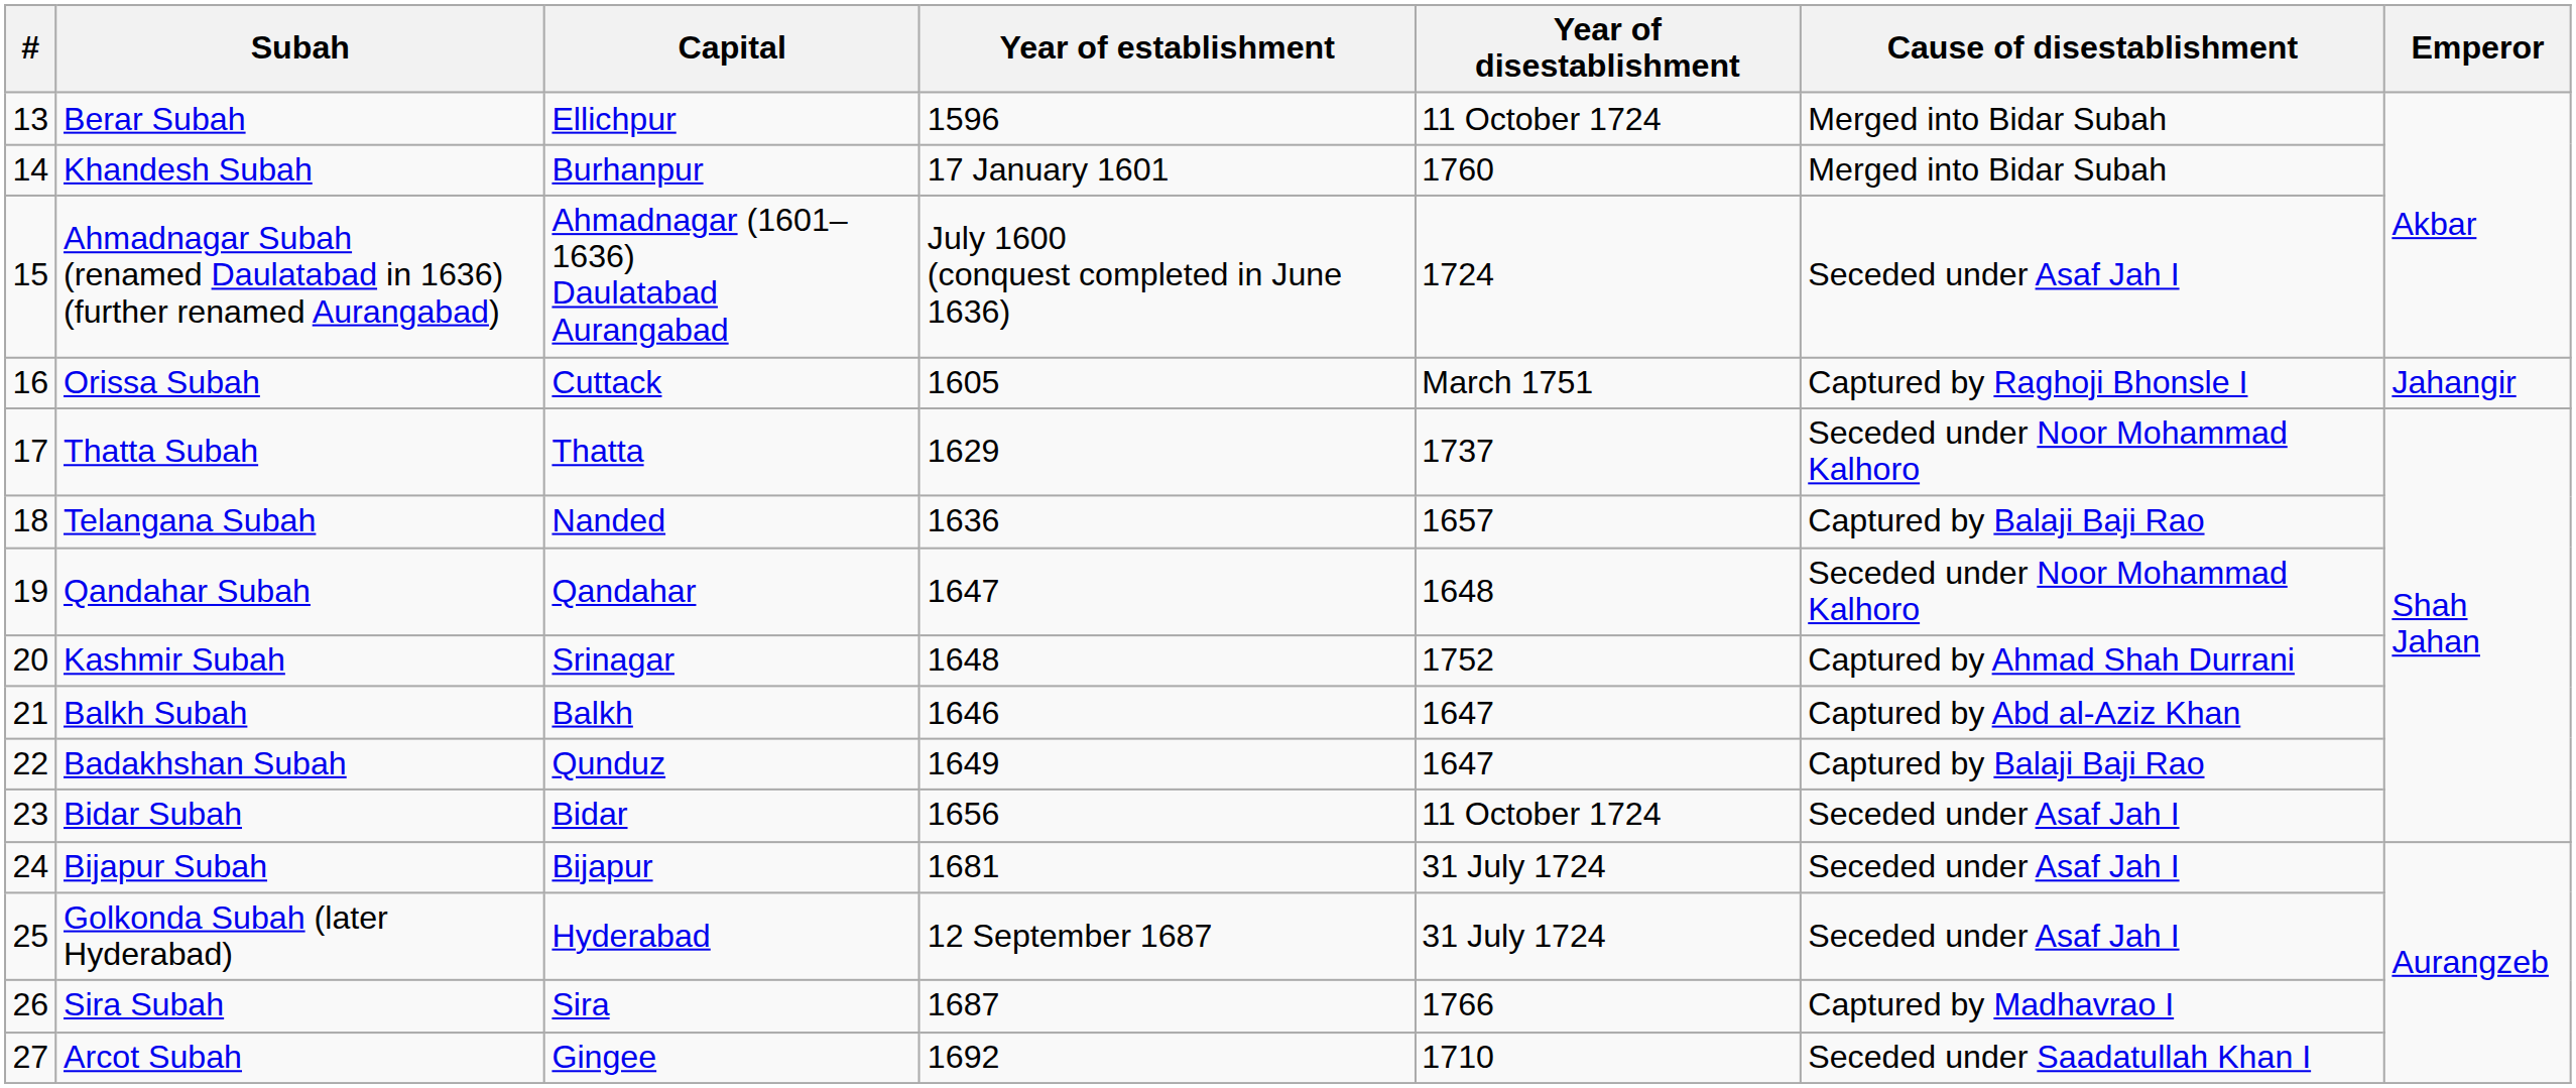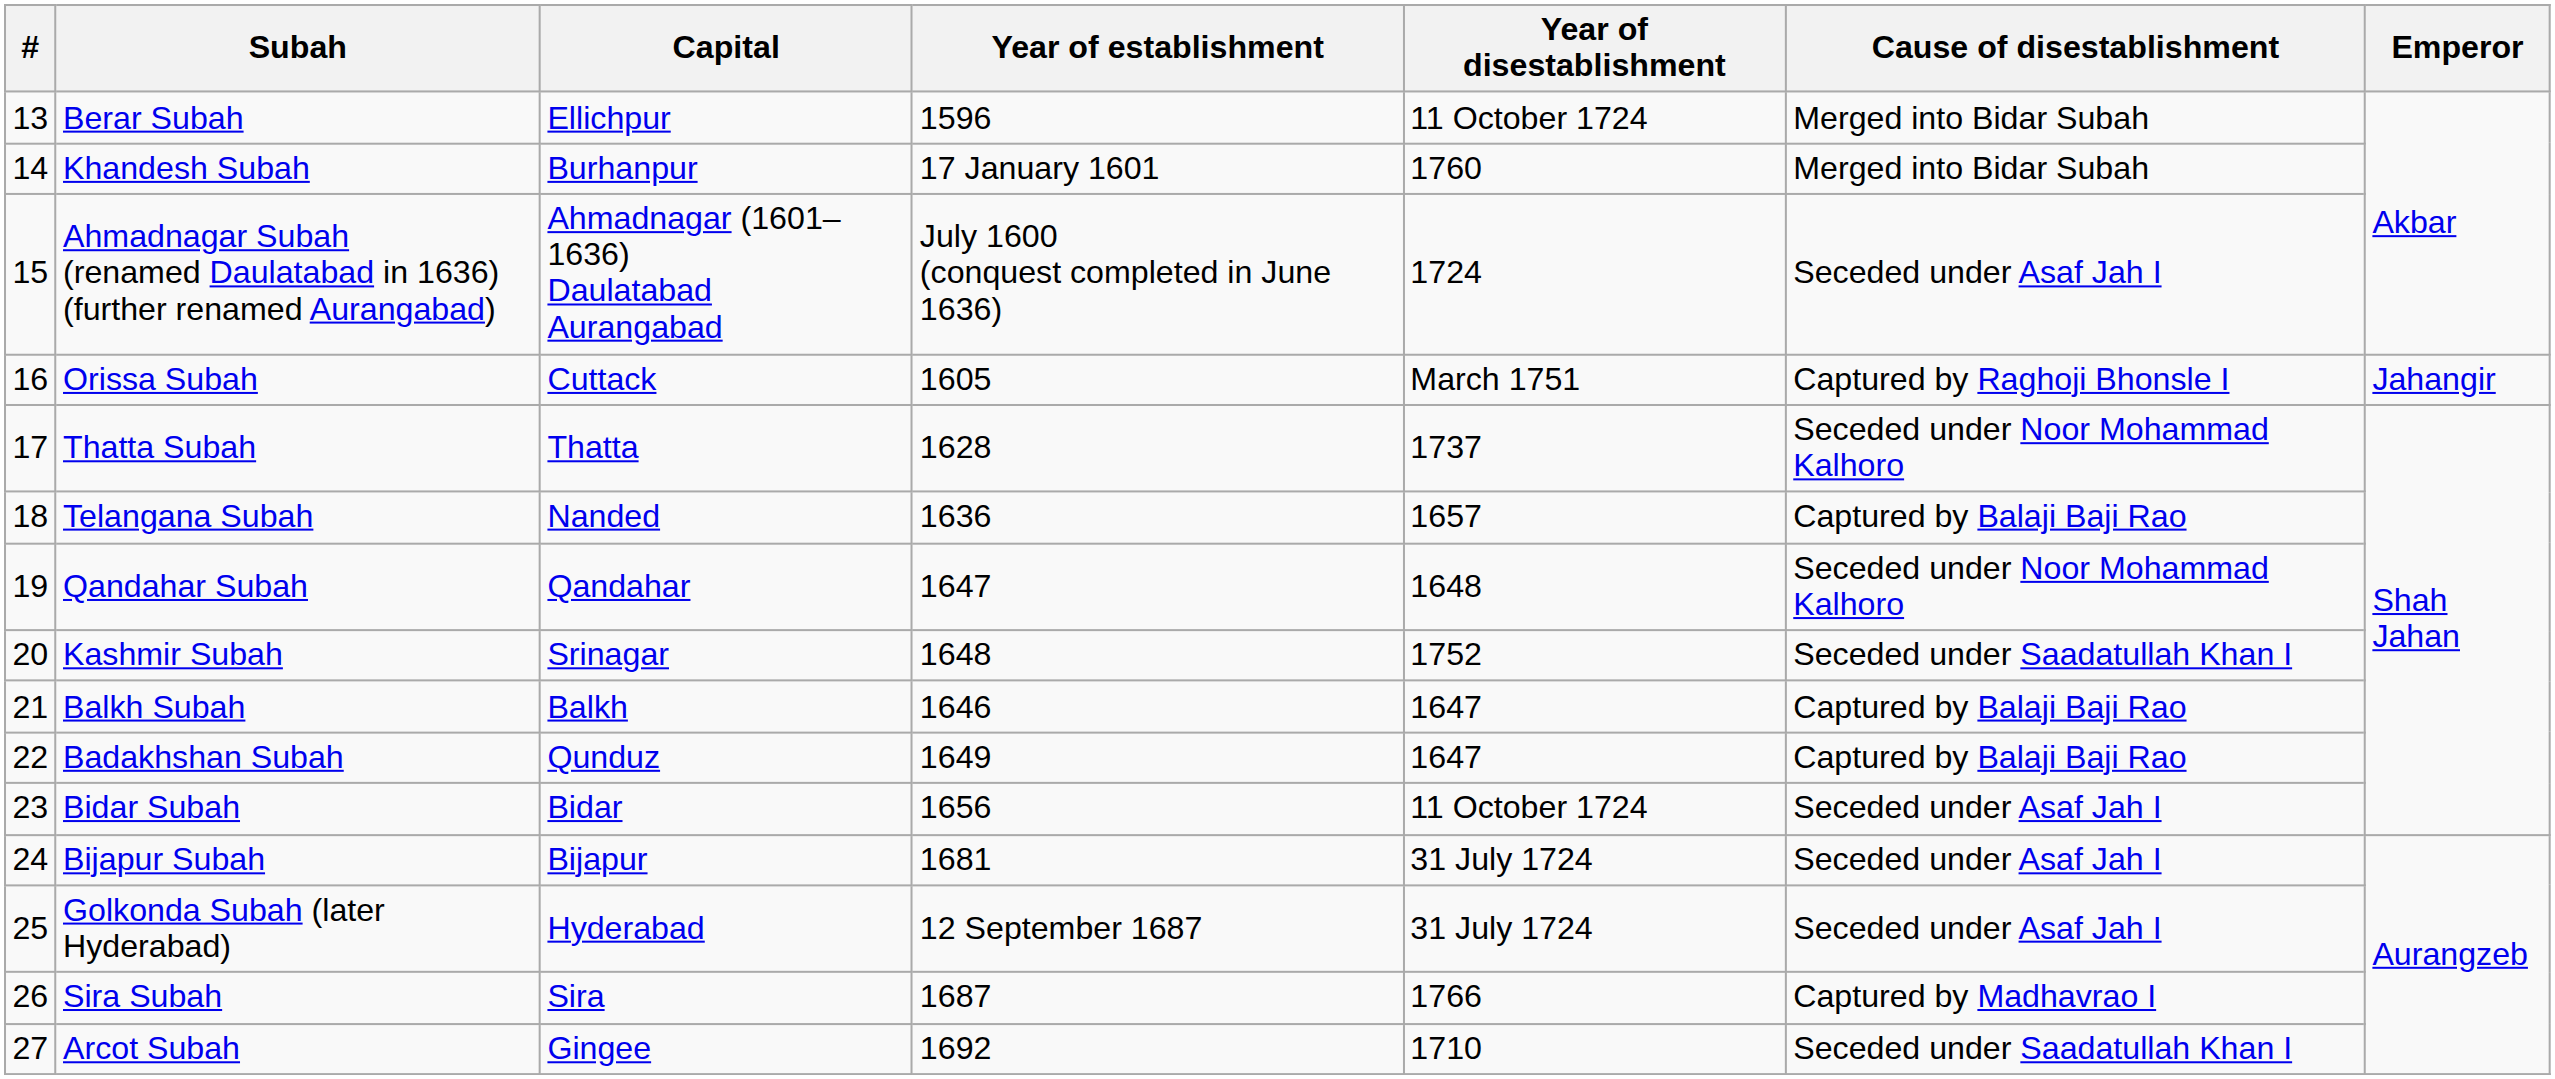Thatta Subah | Year of establishment: 1629 -> 1628
Kashmir Subah | Cause of disestablishment: Captured by Ahmad Shah Durrani -> Seceded under Saadatullah Khan I
Balkh Subah | Cause of disestablishment: Captured by Abd al-Aziz Khan -> Captured by Balaji Baji Rao
